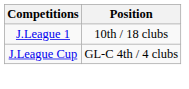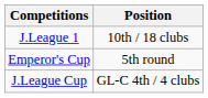+ row: Emperor's Cup | 5th round
